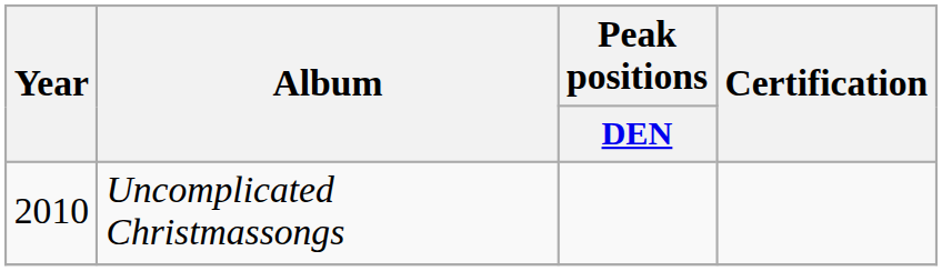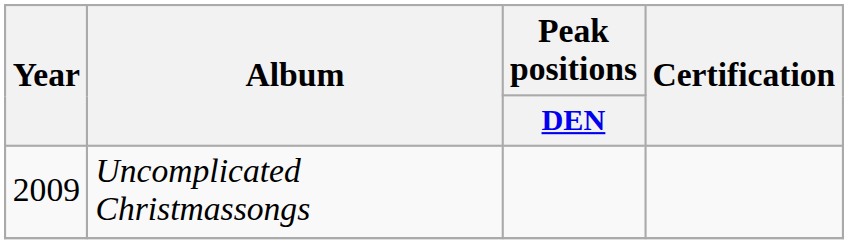Uncomplicated Christmassongs | Year: 2010 -> 2009
